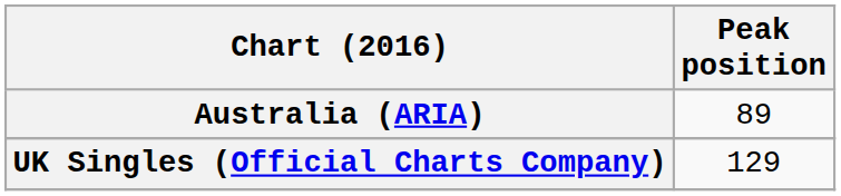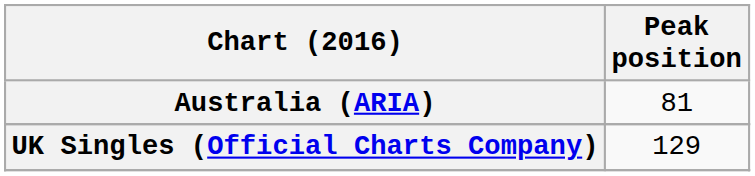Australia (ARIA) | Peak position: 89 -> 81
